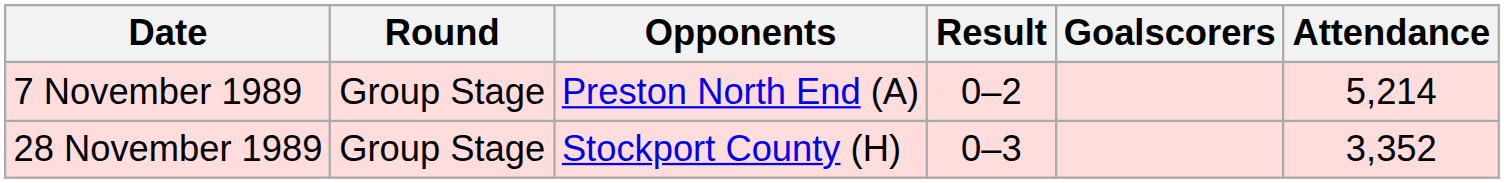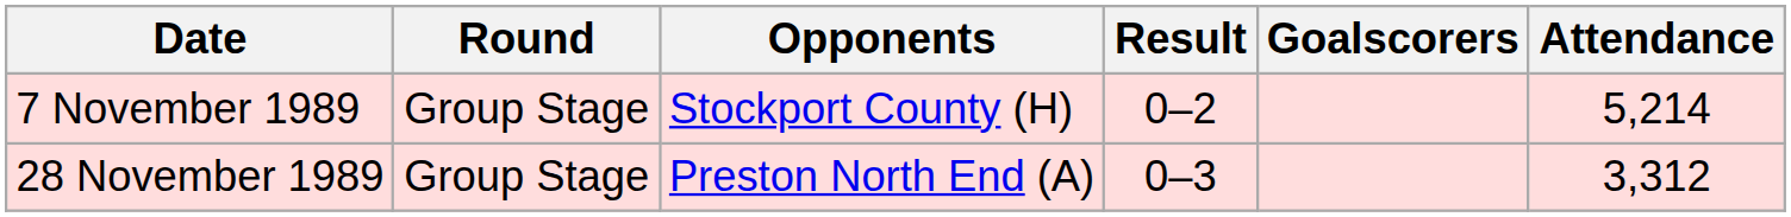7 November 1989 | Opponents: Preston North End (A) -> Stockport County (H)
28 November 1989 | Opponents: Stockport County (H) -> Preston North End (A)
28 November 1989 | Attendance: 3,352 -> 3,312
